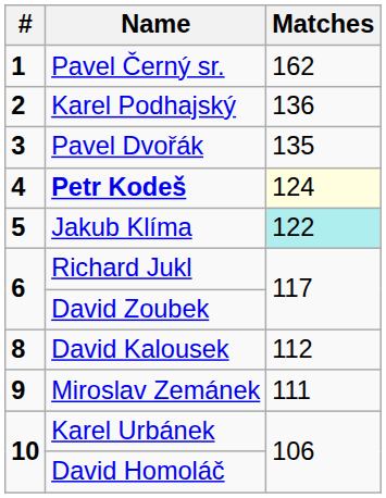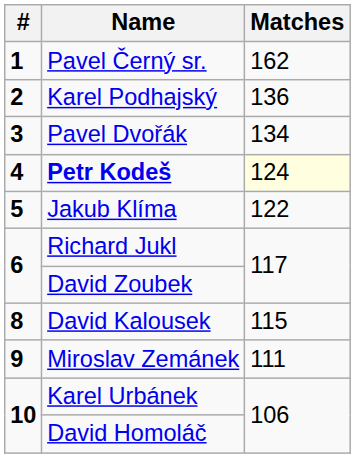Pavel Dvořák | Matches: 135 -> 134
Jakub Klíma | Matches: paleturquoise background -> no background
David Kalousek | Matches: 112 -> 115
